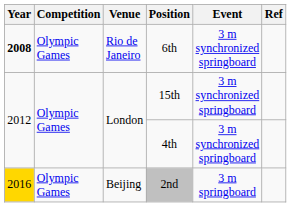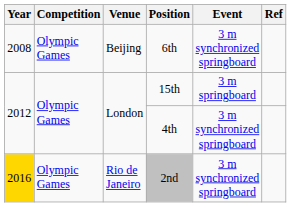6th | Year: bold -> normal
6th | Venue: Rio de Janeiro -> Beijing
15th | Event: 3 m synchronized springboard -> 3 m springboard
2nd | Venue: Beijing -> Rio de Janeiro
2nd | Event: 3 m springboard -> 3 m synchronized springboard
